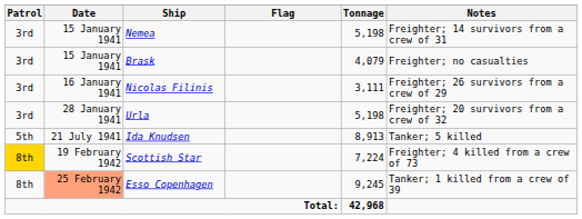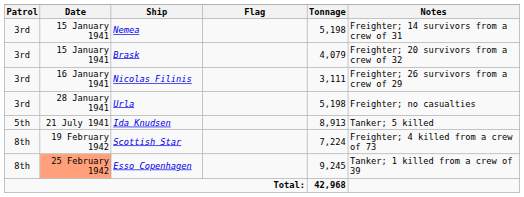Brask | Notes: Freighter; no casualties -> Freighter; 20 survivors from a crew of 32
Urla | Notes: Freighter; 20 survivors from a crew of 32 -> Freighter; no casualties
Scottish Star | Patrol: gold background -> no background
